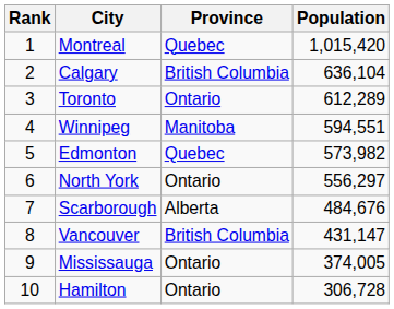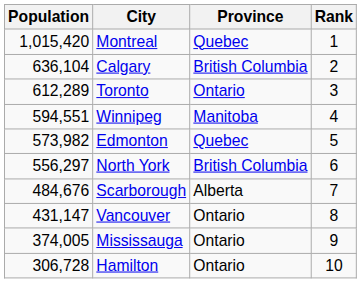columns swapped: Rank <-> Population
North York | Province: Ontario -> British Columbia
Vancouver | Province: British Columbia -> Ontario
